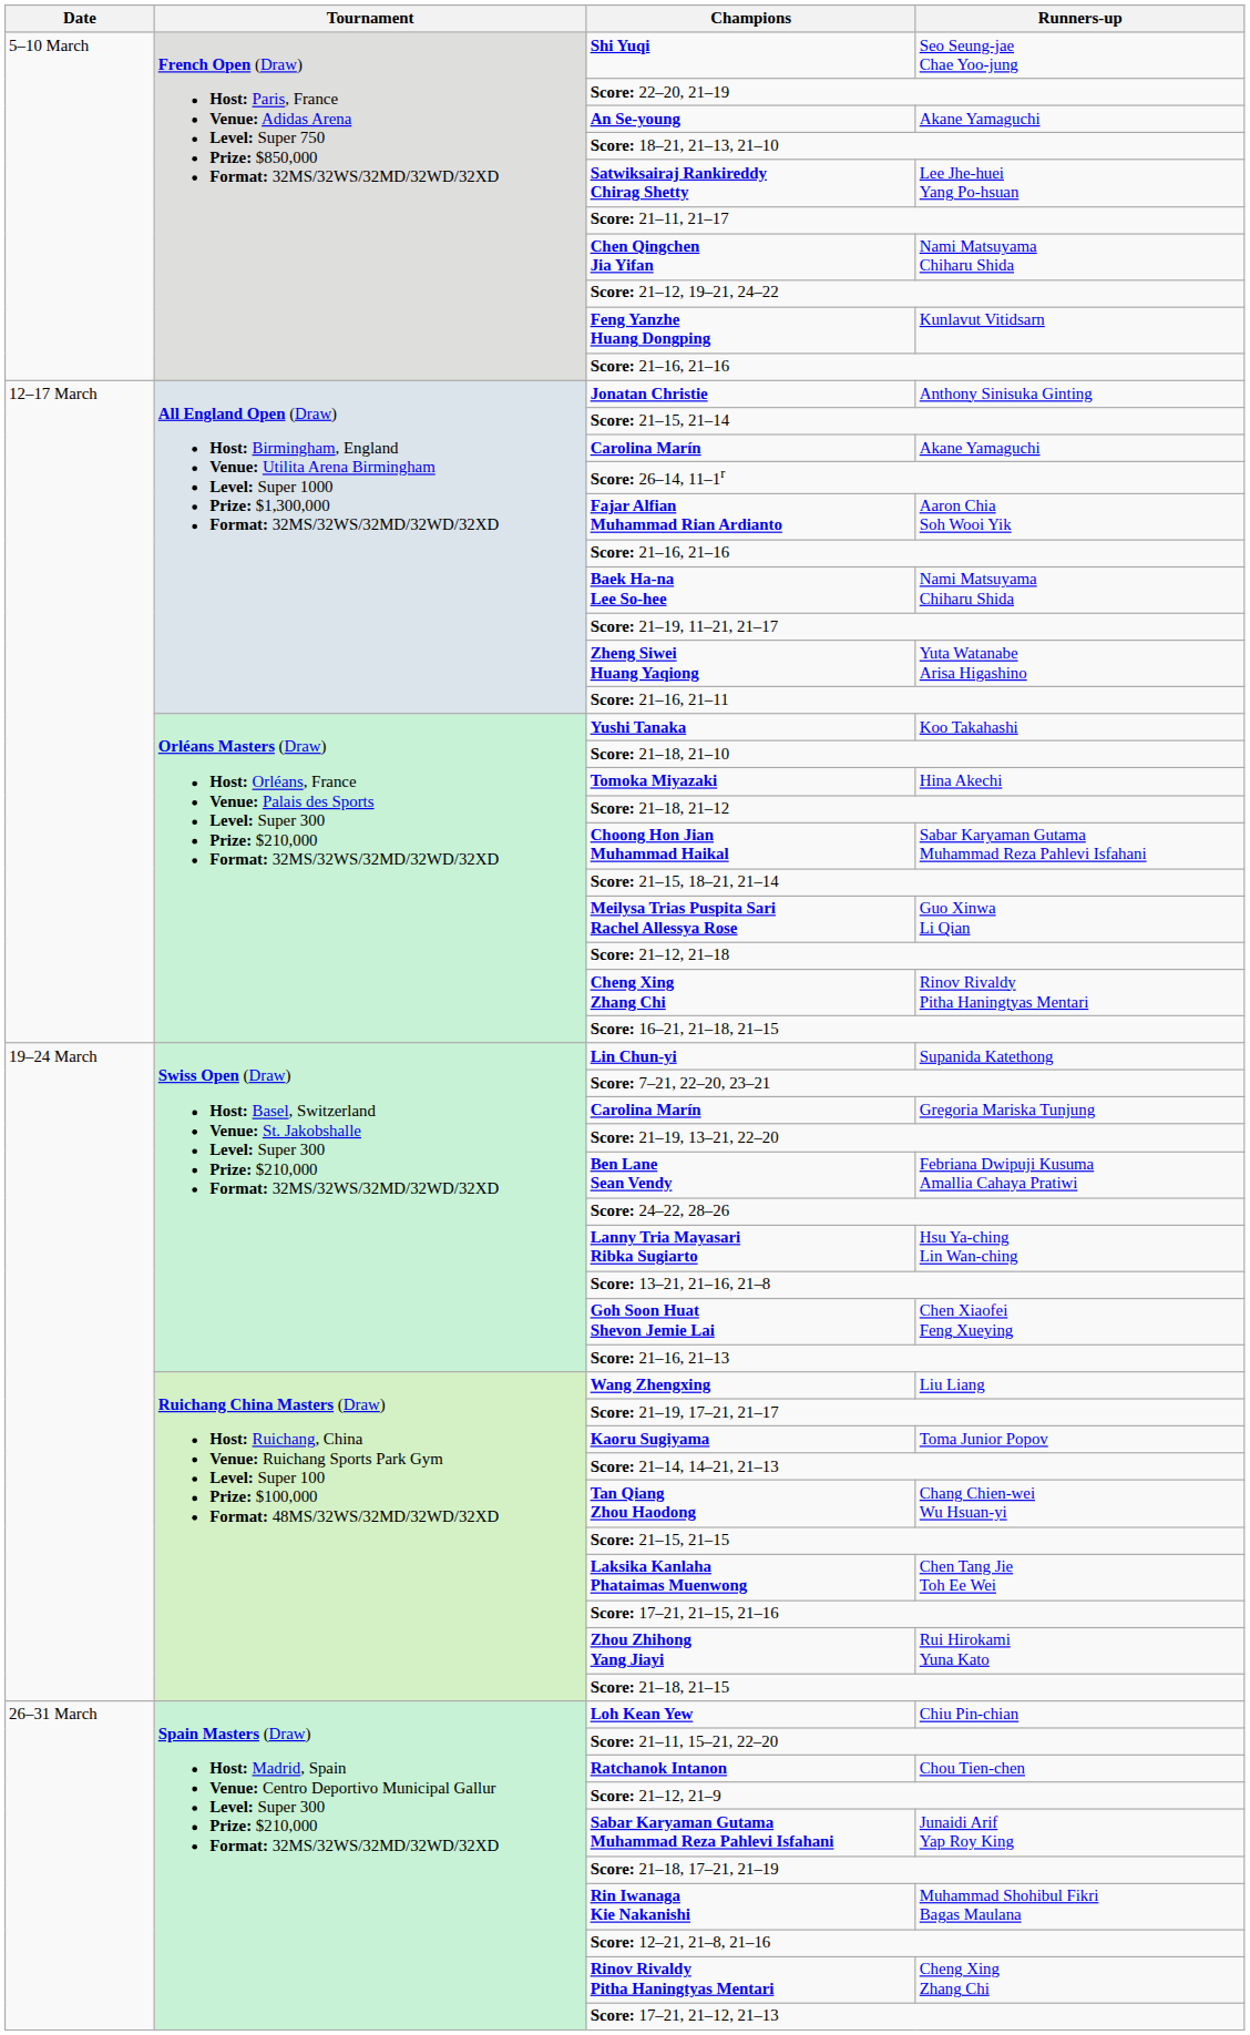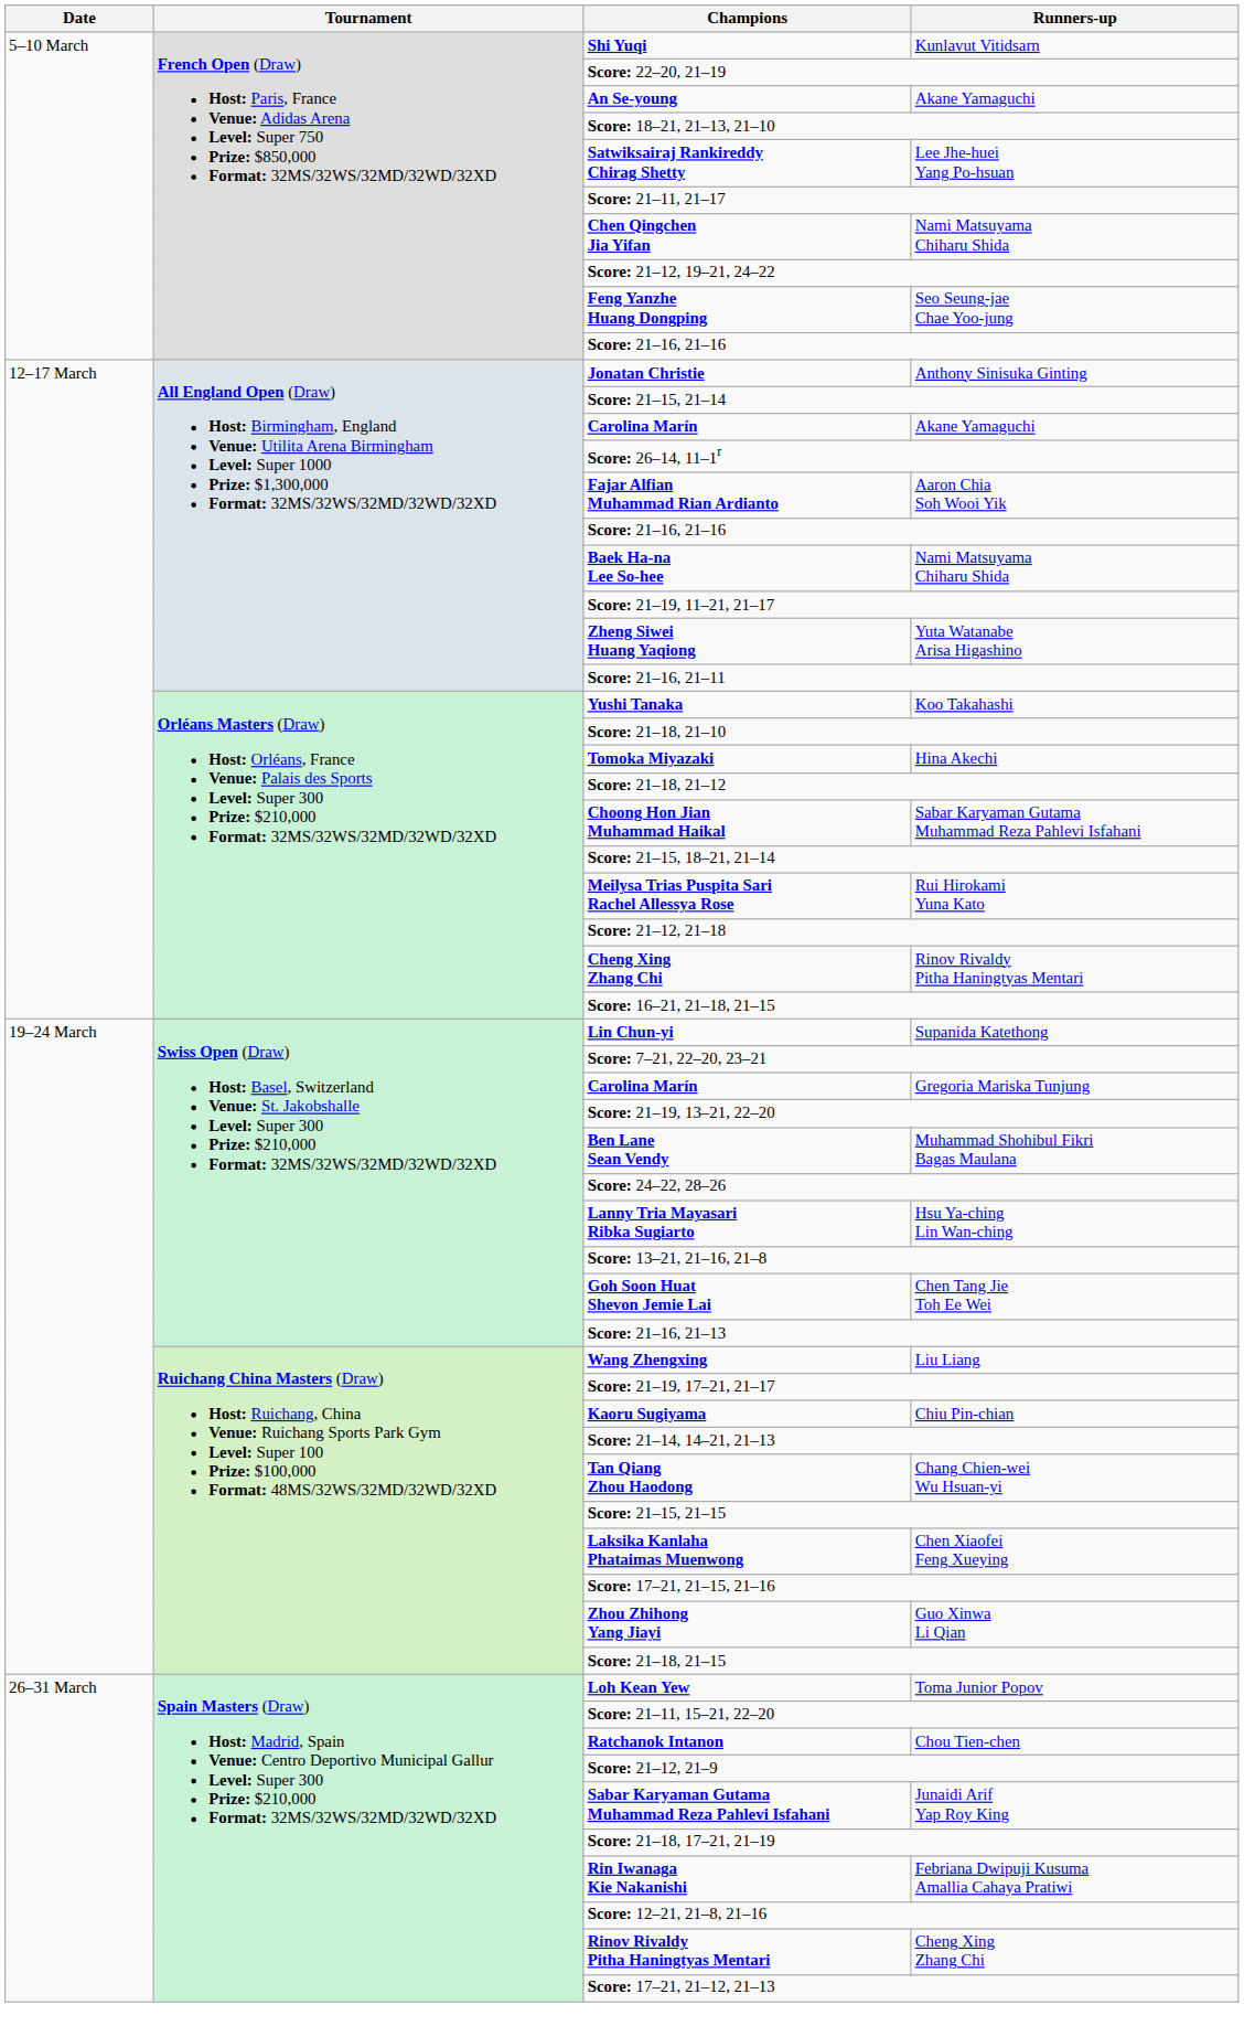Shi Yuqi | Runners-up: Seo Seung-jae Chae Yoo-jung -> Kunlavut Vitidsarn
Feng Yanzhe Huang Dongping | Runners-up: Kunlavut Vitidsarn -> Seo Seung-jae Chae Yoo-jung
Meilysa Trias Puspita Sari Rachel Allessya Rose | Runners-up: Guo Xinwa Li Qian -> Rui Hirokami Yuna Kato
Ben Lane Sean Vendy | Runners-up: Febriana Dwipuji Kusuma Amallia Cahaya Pratiwi -> Muhammad Shohibul Fikri Bagas Maulana
Goh Soon Huat Shevon Jemie Lai | Runners-up: Chen Xiaofei Feng Xueying -> Chen Tang Jie Toh Ee Wei
Kaoru Sugiyama | Runners-up: Toma Junior Popov -> Chiu Pin-chian
Laksika Kanlaha Phataimas Muenwong | Runners-up: Chen Tang Jie Toh Ee Wei -> Chen Xiaofei Feng Xueying
Zhou Zhihong Yang Jiayi | Runners-up: Rui Hirokami Yuna Kato -> Guo Xinwa Li Qian
Loh Kean Yew | Runners-up: Chiu Pin-chian -> Toma Junior Popov
Rin Iwanaga Kie Nakanishi | Runners-up: Muhammad Shohibul Fikri Bagas Maulana -> Febriana Dwipuji Kusuma Amallia Cahaya Pratiwi
